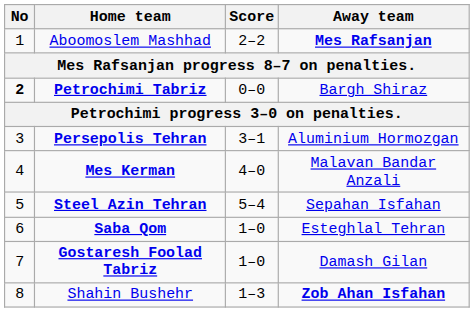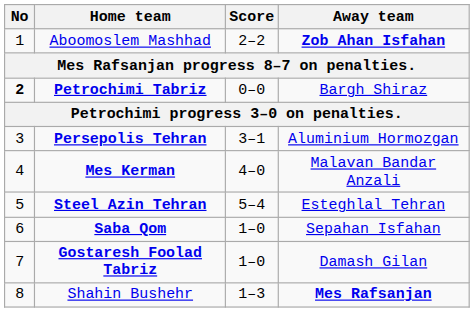Aboomoslem Mashhad | Away team: Mes Rafsanjan -> Zob Ahan Isfahan
Steel Azin Tehran | Away team: Sepahan Isfahan -> Esteghlal Tehran
Saba Qom | Away team: Esteghlal Tehran -> Sepahan Isfahan
Shahin Bushehr | Away team: Zob Ahan Isfahan -> Mes Rafsanjan
